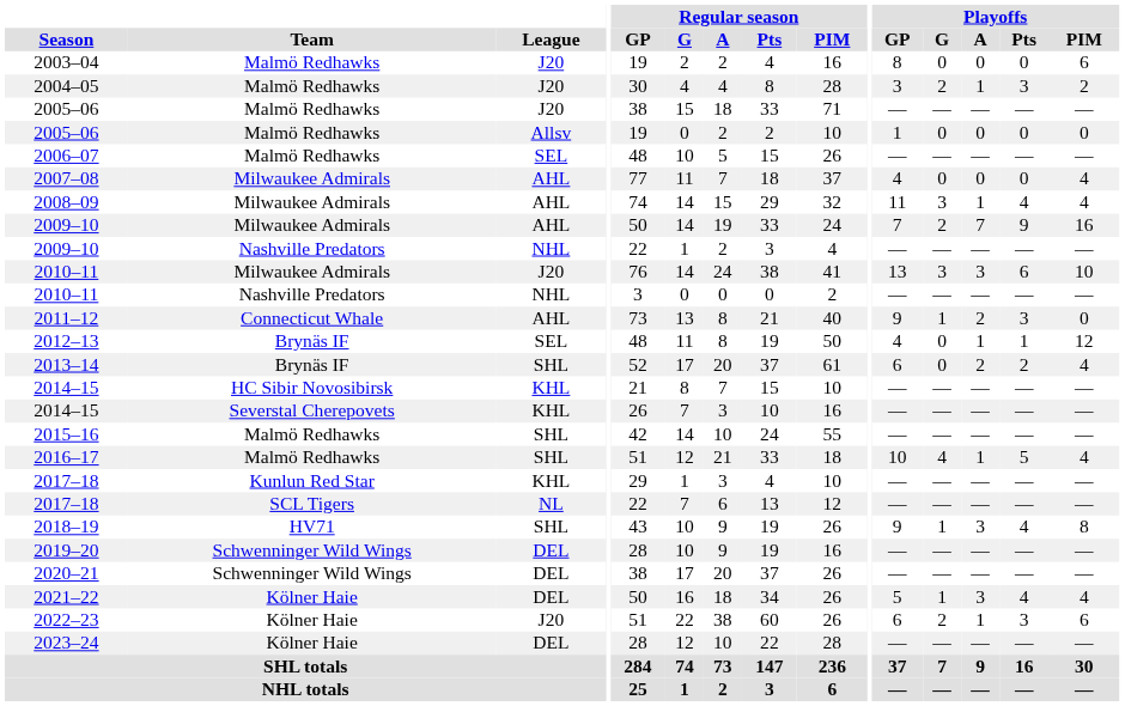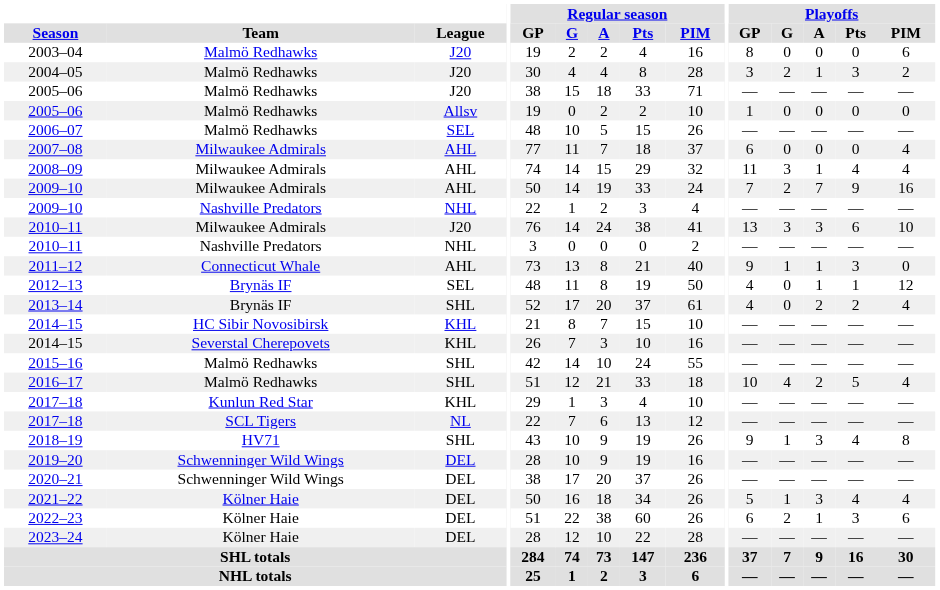2007–08 | Playoffs / GP: 4 -> 6
2011–12 | Playoffs / A: 2 -> 1
2013–14 | Playoffs / GP: 6 -> 4
2016–17 | Playoffs / A: 1 -> 2
2022–23 | League: J20 -> DEL
